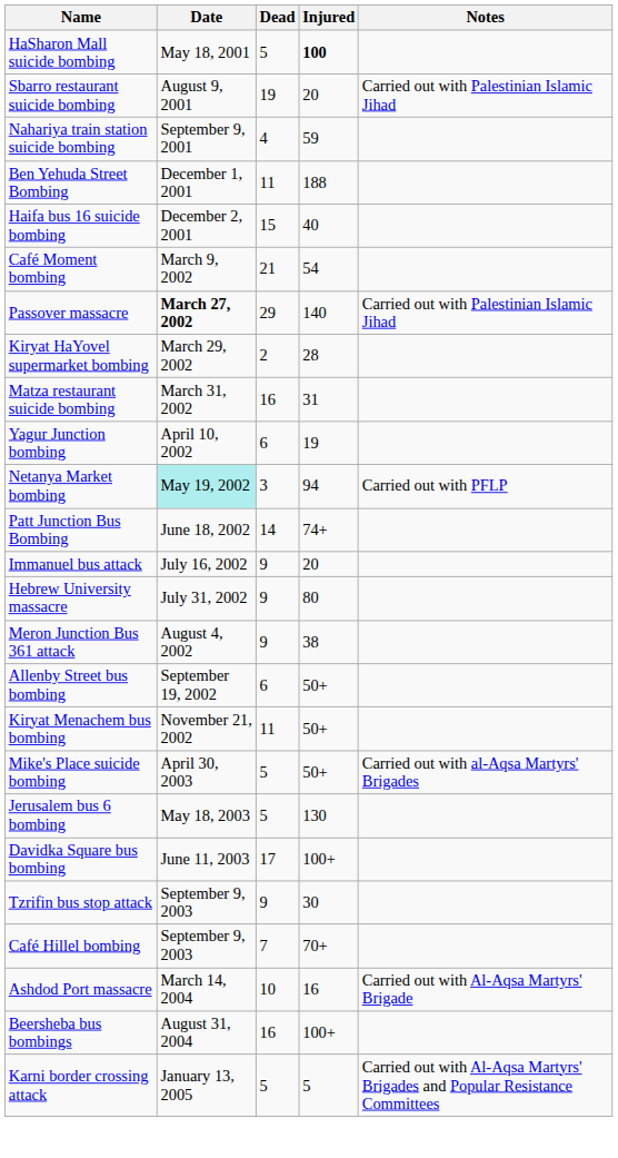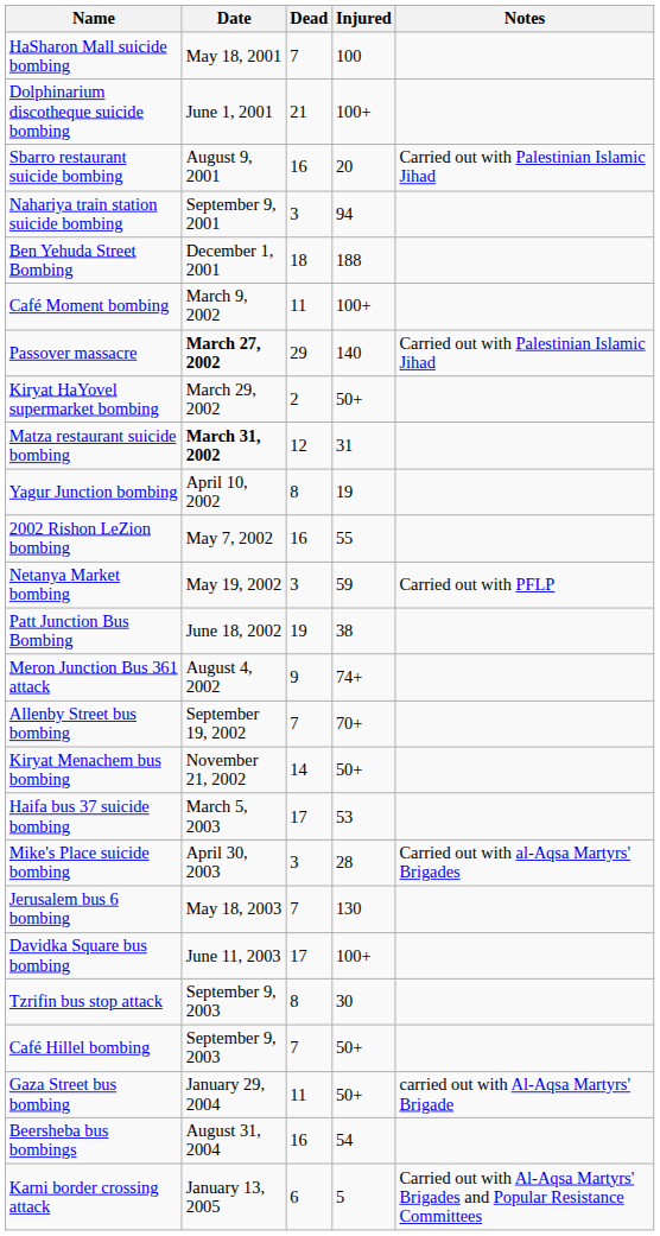HaSharon Mall suicide bombing | Dead: 5 -> 7
HaSharon Mall suicide bombing | Injured: bold -> normal
+ row: Dolphinarium discotheque suicide bombing | June 1, 2001 | 21 | 100+
Sbarro restaurant suicide bombing | Dead: 19 -> 16
Nahariya train station suicide bombing | Dead: 4 -> 3
Nahariya train station suicide bombing | Injured: 59 -> 94
Ben Yehuda Street Bombing | Dead: 11 -> 18
- row: Haifa bus 16 suicide bombing | December 2, 2001 | 15 | 40
Café Moment bombing | Dead: 21 -> 11
Café Moment bombing | Injured: 54 -> 100+
Kiryat HaYovel supermarket bombing | Injured: 28 -> 50+
Matza restaurant suicide bombing | Date: normal -> bold
Matza restaurant suicide bombing | Dead: 16 -> 12
Yagur Junction bombing | Dead: 6 -> 8
+ row: 2002 Rishon LeZion bombing | May 7, 2002 | 16 | 55
Netanya Market bombing | Date: paleturquoise background -> no background
Netanya Market bombing | Injured: 94 -> 59
Patt Junction Bus Bombing | Dead: 14 -> 19
Patt Junction Bus Bombing | Injured: 74+ -> 38
- row: Immanuel bus attack | July 16, 2002 | 9 | 20
- row: Hebrew University massacre | July 31, 2002 | 9 | 80
Meron Junction Bus 361 attack | Injured: 38 -> 74+
Allenby Street bus bombing | Dead: 6 -> 7
Allenby Street bus bombing | Injured: 50+ -> 70+
Kiryat Menachem bus bombing | Dead: 11 -> 14
+ row: Haifa bus 37 suicide bombing | March 5, 2003 | 17 | 53
Mike's Place suicide bombing | Dead: 5 -> 3
Mike's Place suicide bombing | Injured: 50+ -> 28
Jerusalem bus 6 bombing | Dead: 5 -> 7
Tzrifin bus stop attack | Dead: 9 -> 8
Café Hillel bombing | Injured: 70+ -> 50+
+ row: Gaza Street bus bombing | January 29, 2004 | 11 | 50+ | carried out with Al-Aqsa Martyrs' Brigade
- row: Ashdod Port massacre | March 14, 2004 | 10 | 16 | Carried out with Al-Aqsa Martyrs' Brigade
Beersheba bus bombings | Injured: 100+ -> 54
Karni border crossing attack | Dead: 5 -> 6
